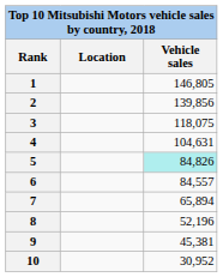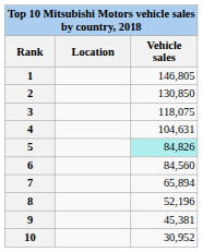2 | Vehicle sales: 139,856 -> 130,850
6 | Vehicle sales: 84,557 -> 84,560
